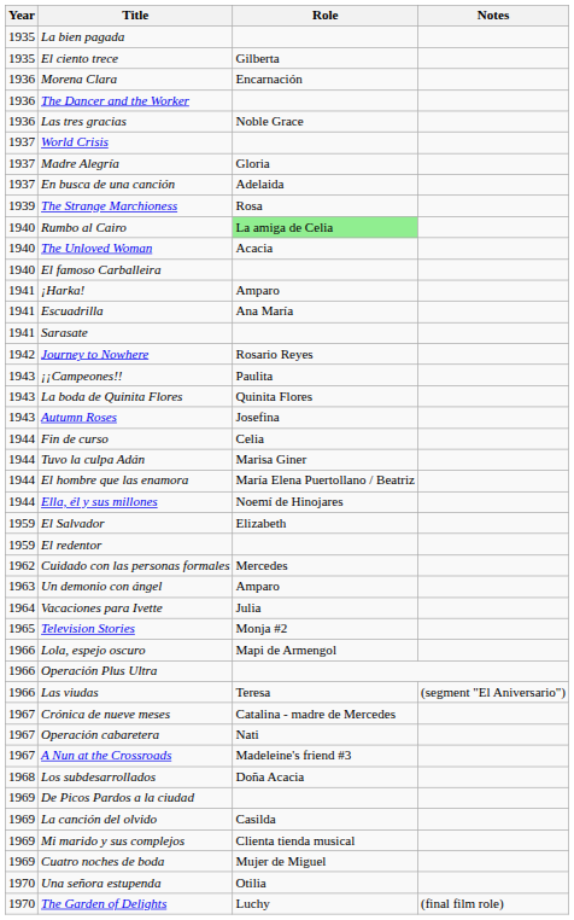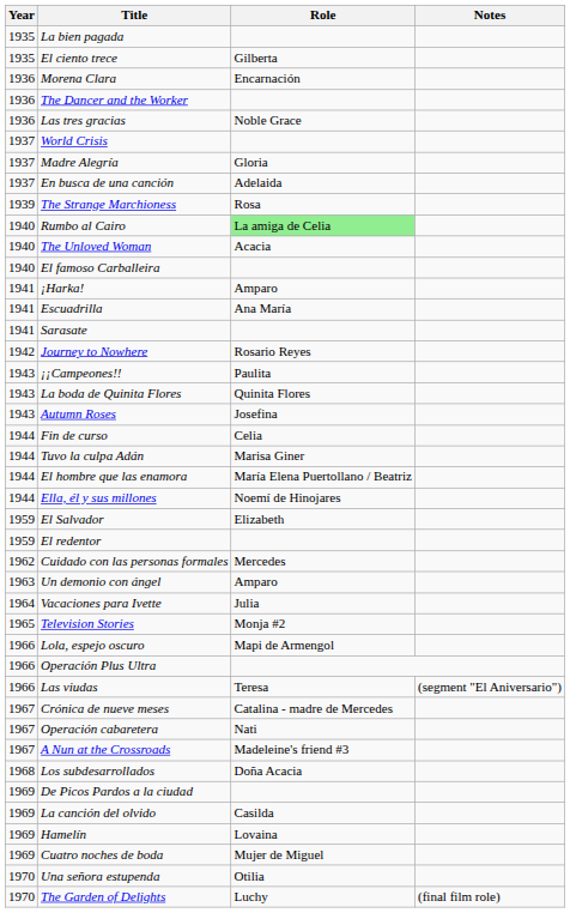- row: 1969 | Mi marido y sus complejos | Clienta tienda musical
+ row: 1969 | Hamelín | Lovaina
